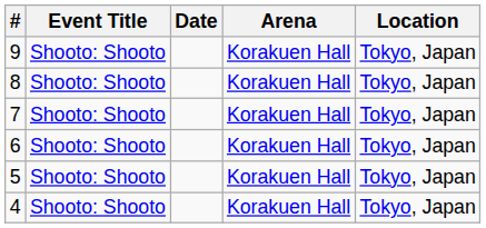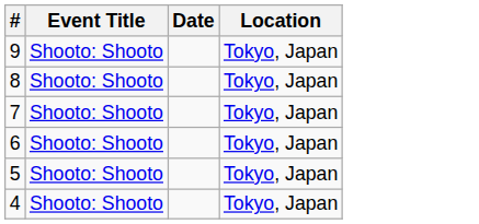- column: Arena | Korakuen Hall | Korakuen Hall | Korakuen Hall | Korakuen Hall | Korakuen Hall | Korakuen Hall
